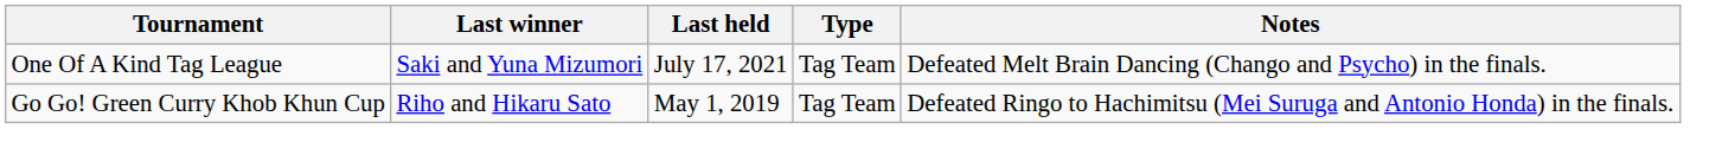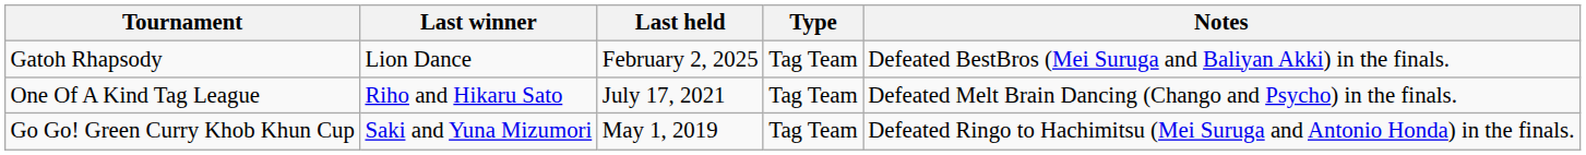+ row: Gatoh Rhapsody | Lion Dance | February 2, 2025 | Tag Team | Defeated BestBros (Mei Suruga and Baliyan Akki) in the finals.
One Of A Kind Tag League | Last winner: Saki and Yuna Mizumori -> Riho and Hikaru Sato
Go Go! Green Curry Khob Khun Cup | Last winner: Riho and Hikaru Sato -> Saki and Yuna Mizumori
